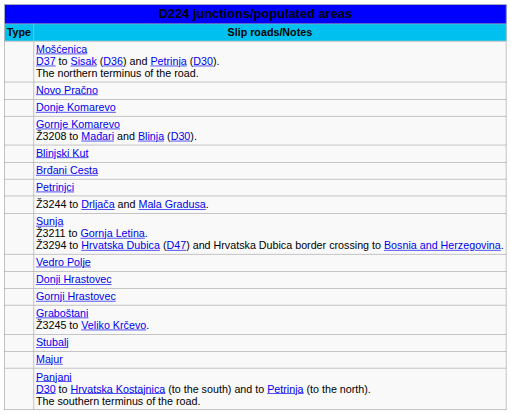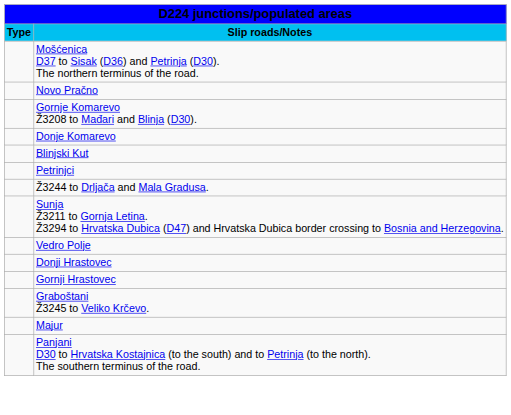rows swapped: Gornje Komarevo Ž3208 to Mađari and Blinja (D30). <-> Donje Komarevo
- row: Brđani Cesta
- row: Stubalj
